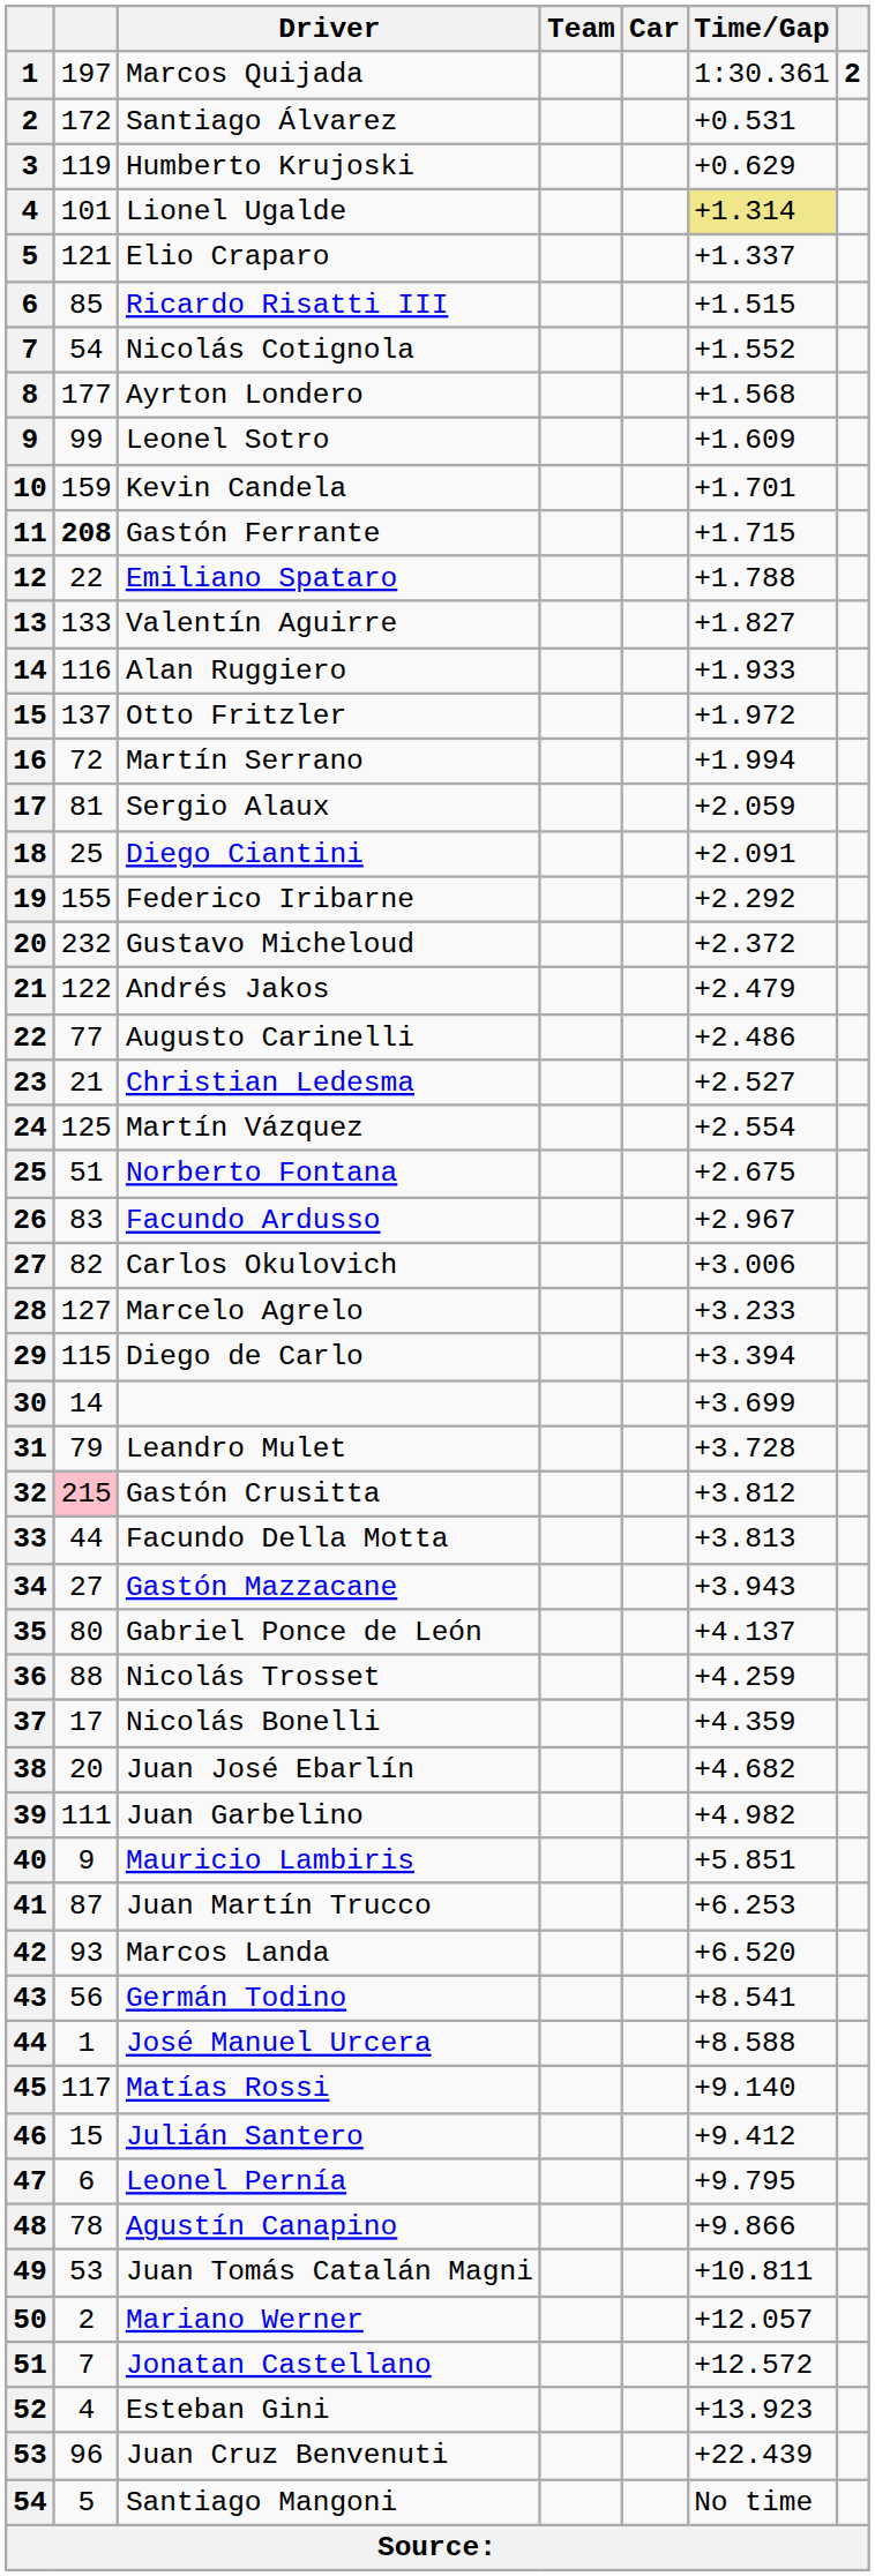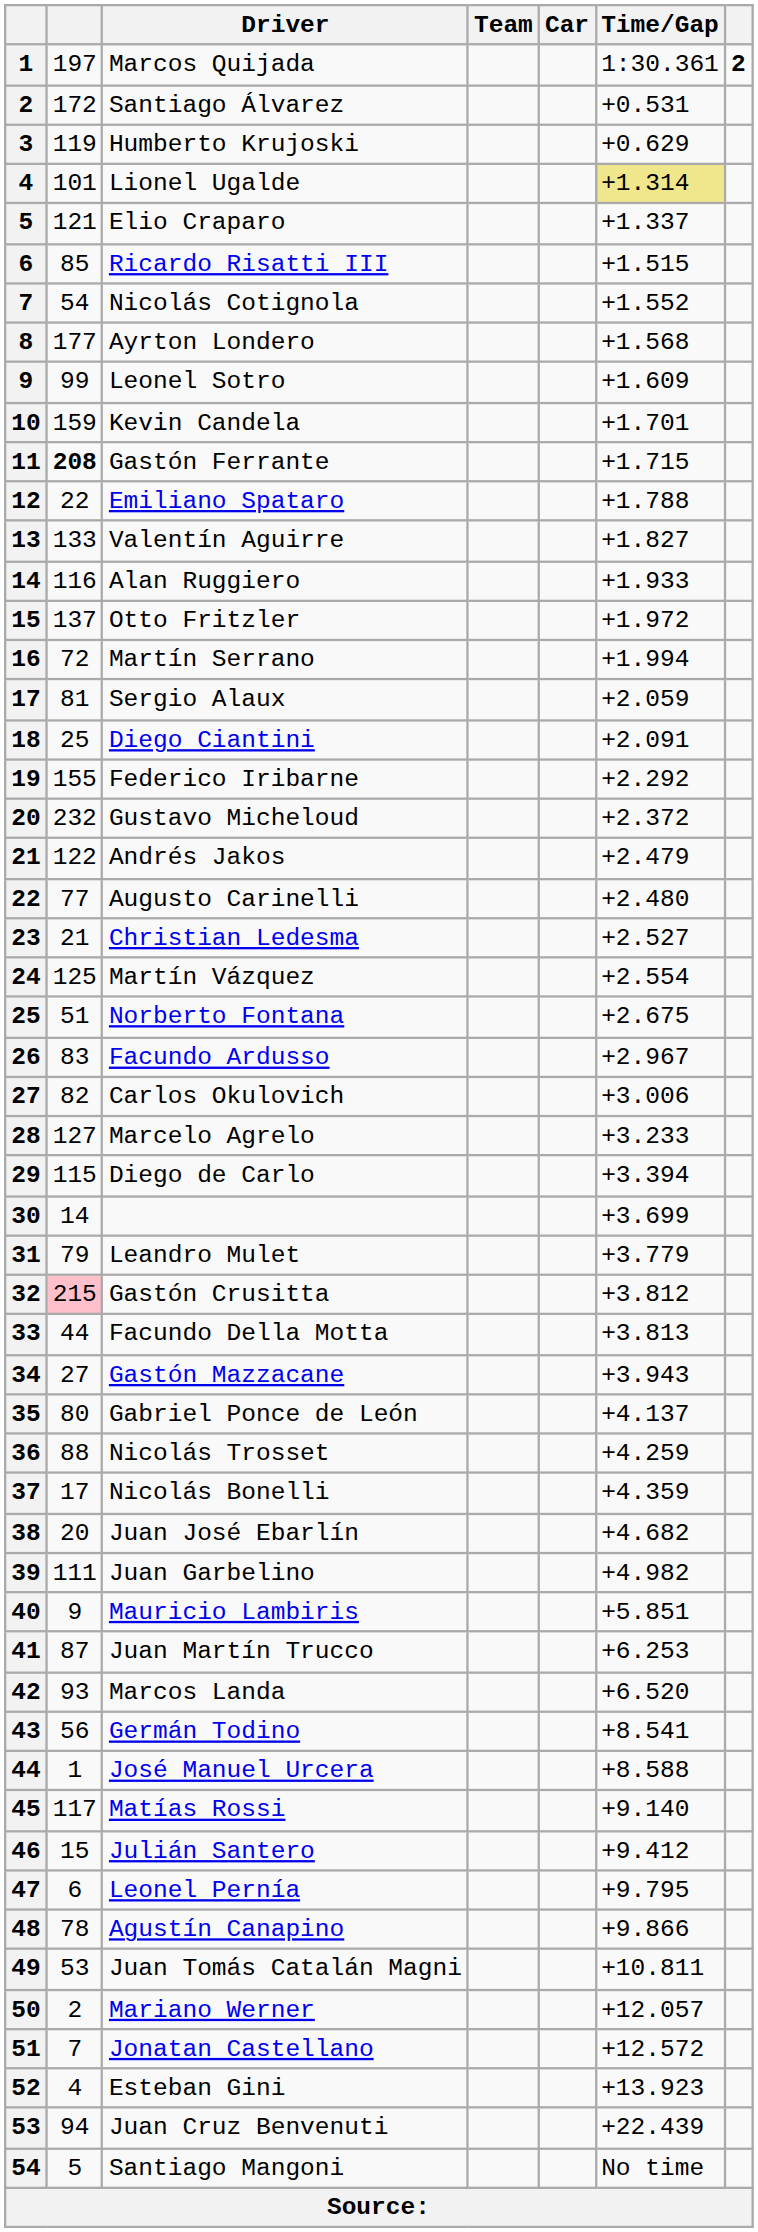Augusto Carinelli | Time/Gap: +2.486 -> +2.480
Leandro Mulet | Time/Gap: +3.728 -> +3.779
Juan Cruz Benvenuti | column 2: 96 -> 94
